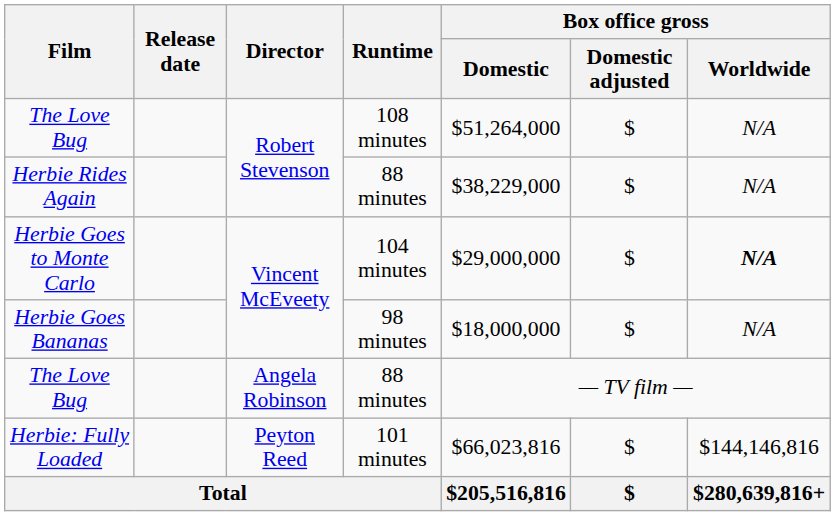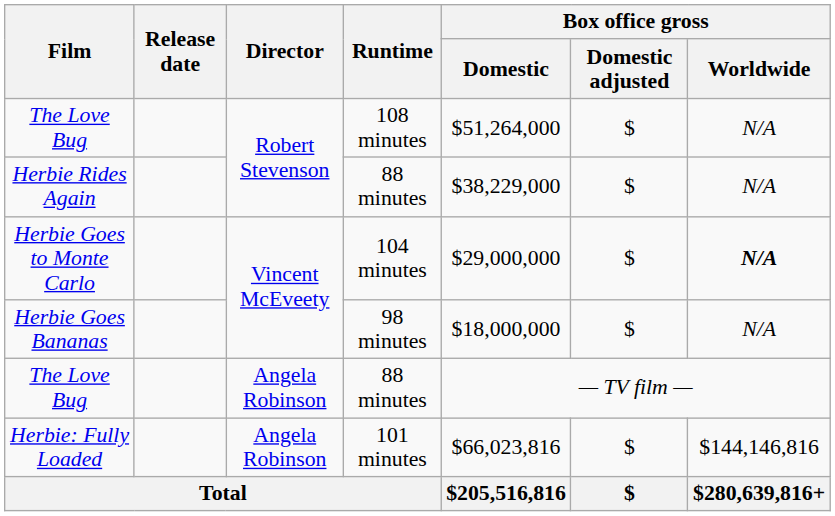Herbie: Fully Loaded | Director: Peyton Reed -> Angela Robinson
